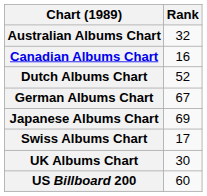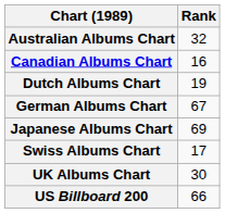Dutch Albums Chart | Rank: 52 -> 19
US Billboard 200 | Rank: 60 -> 66
